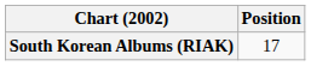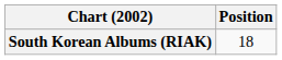South Korean Albums (RIAK) | Position: 17 -> 18
